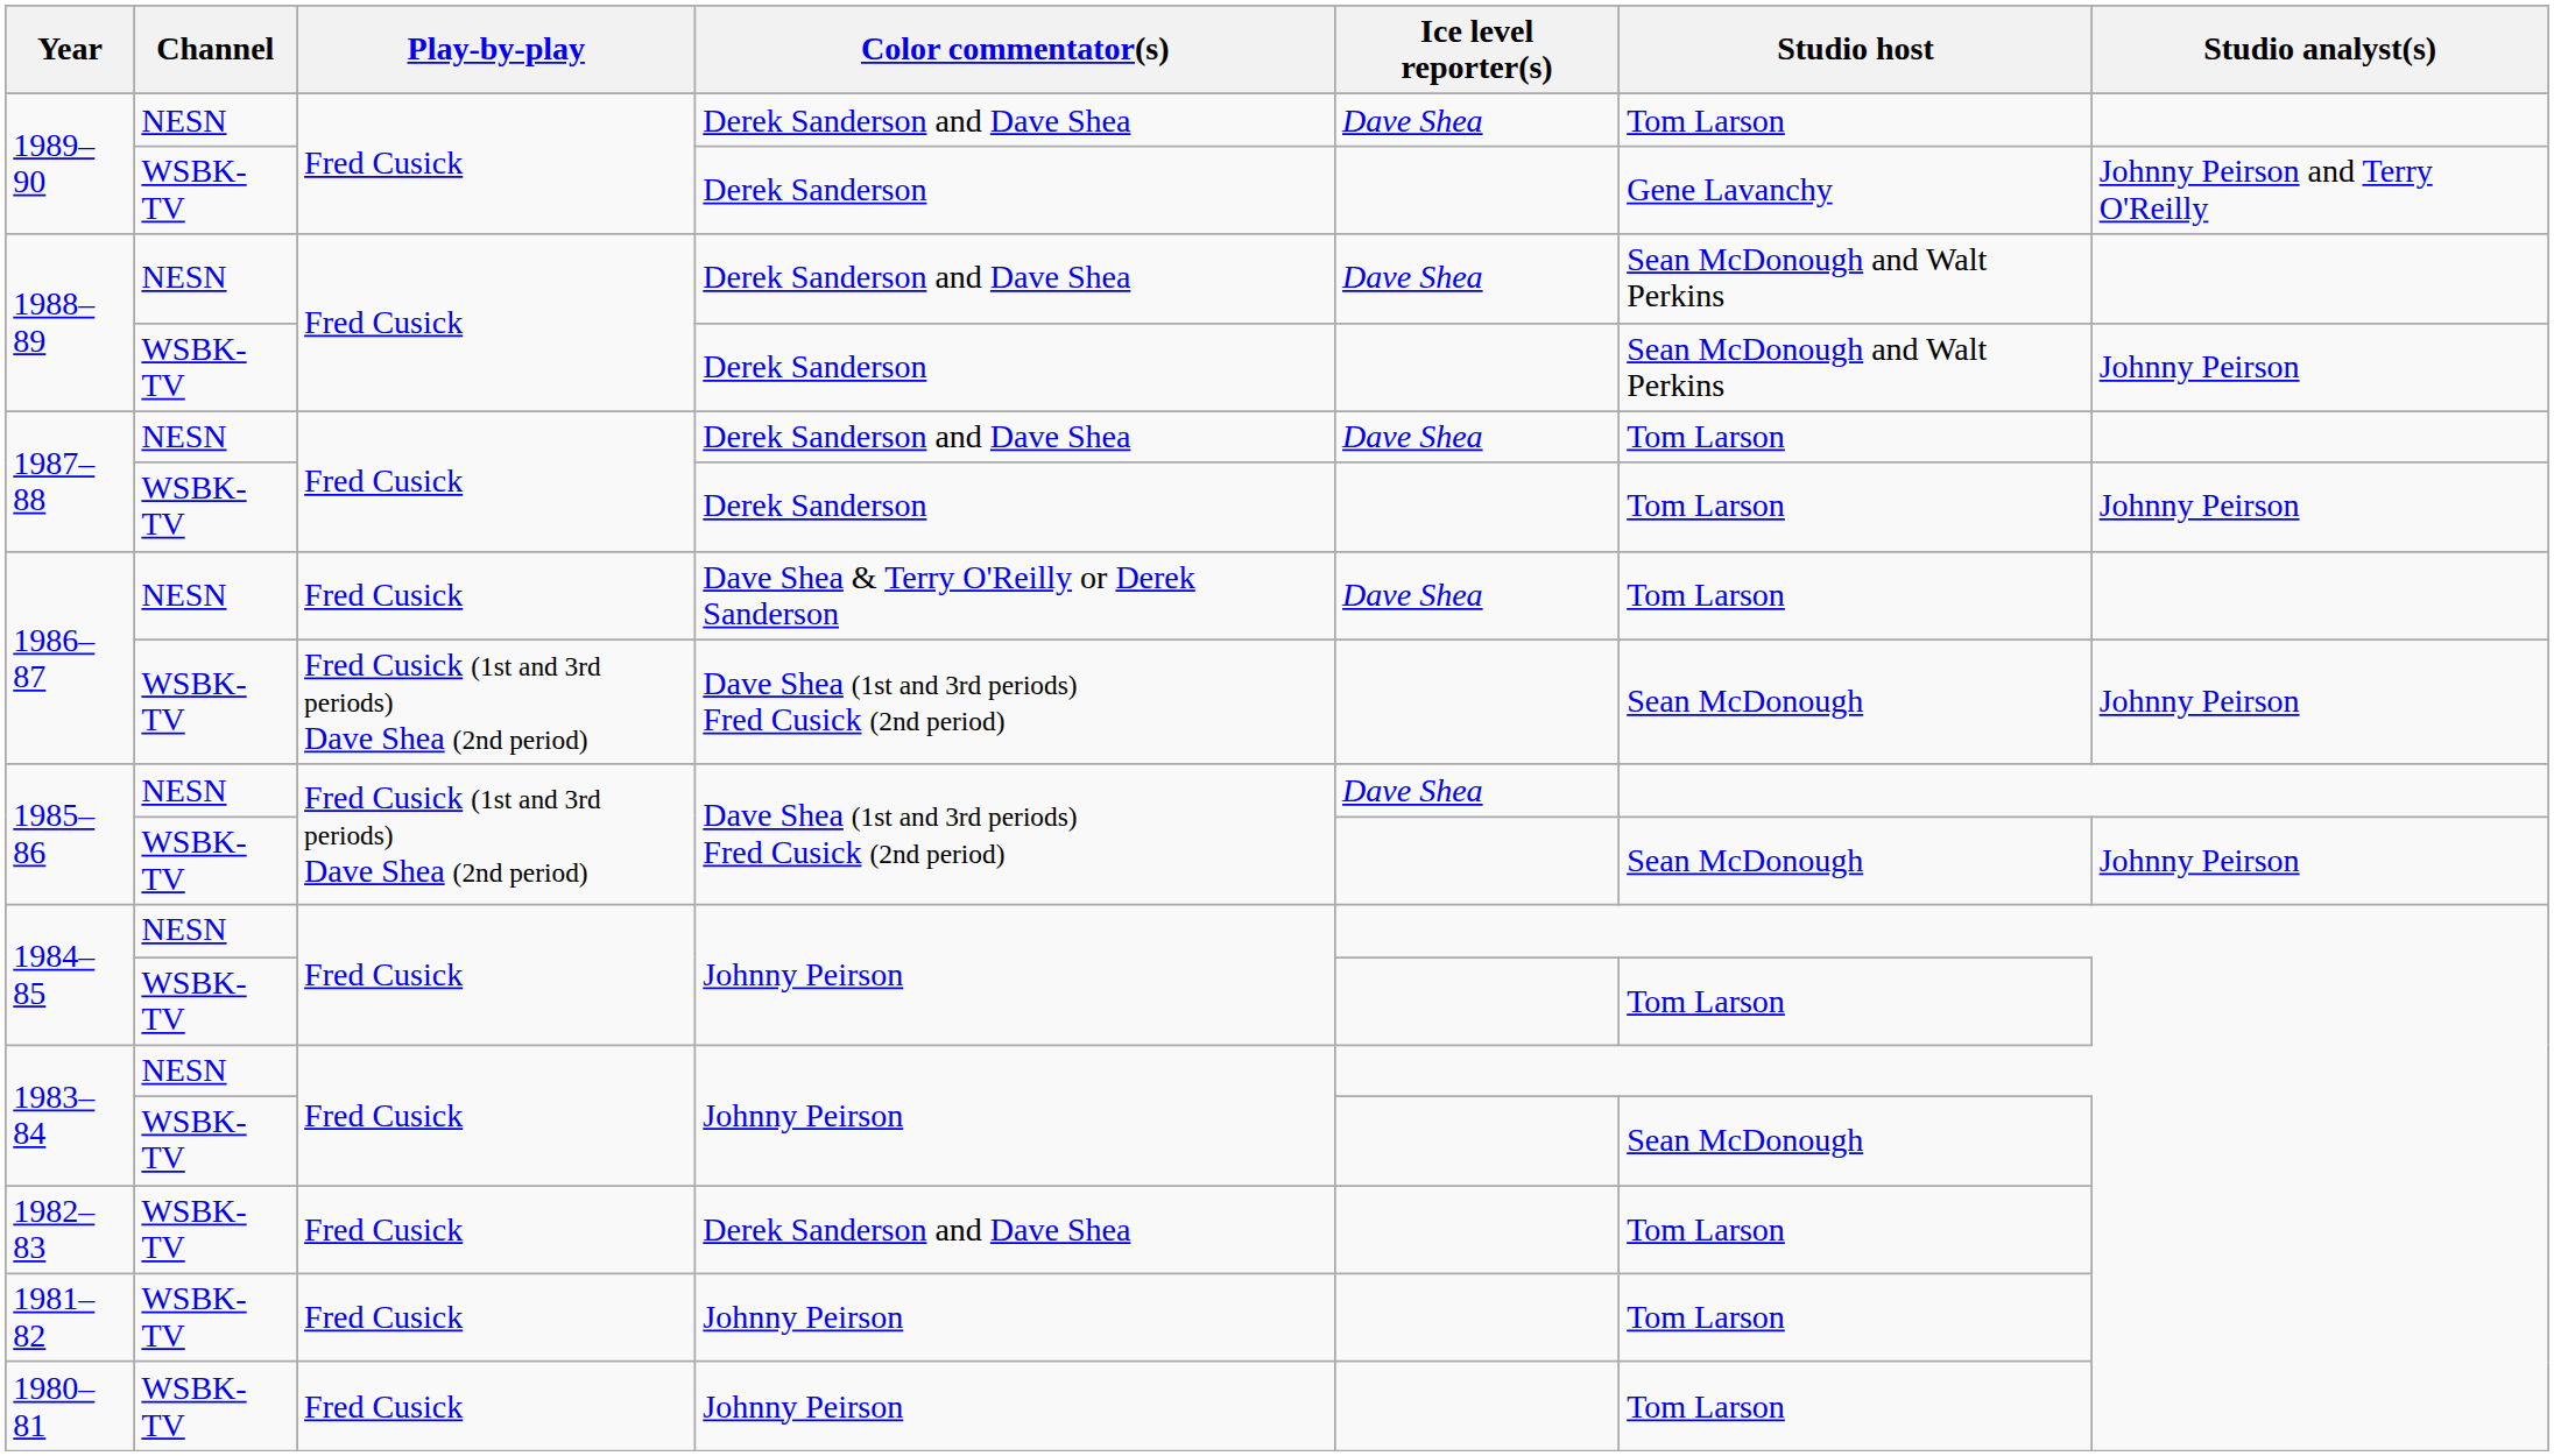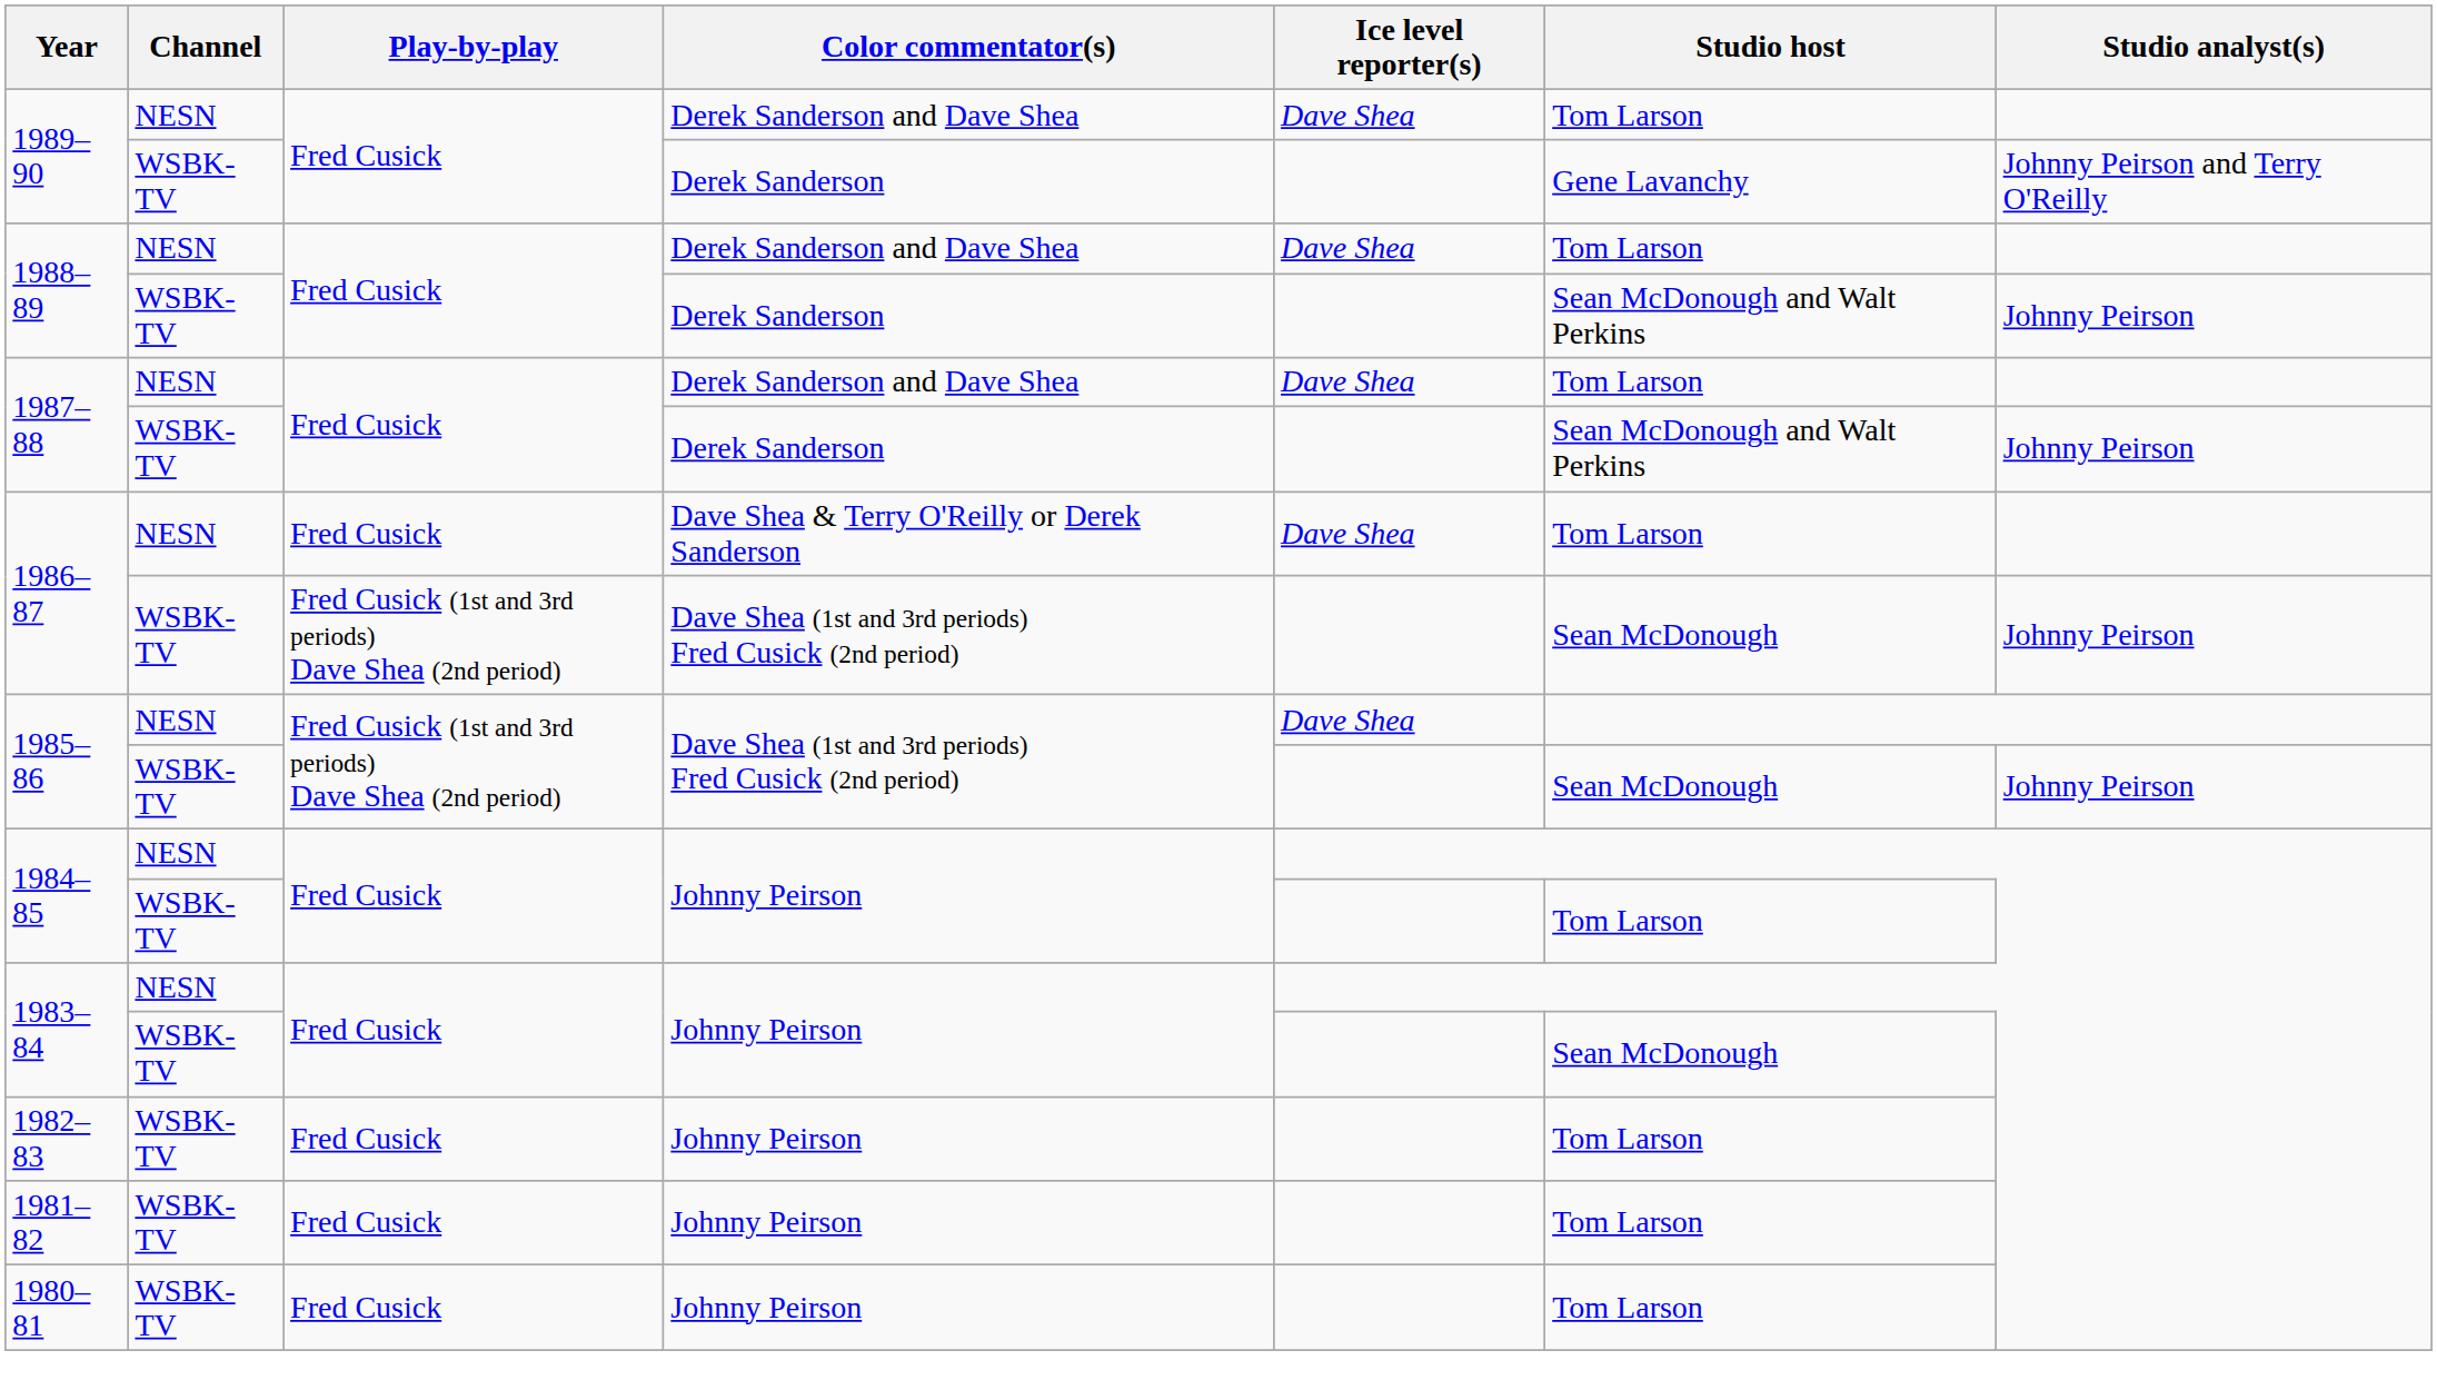1988–89 / NESN | Studio host: Sean McDonough and Walt Perkins -> Tom Larson
1987–88 / WSBK-TV | Studio host: Tom Larson -> Sean McDonough and Walt Perkins
1982–83 | Color commentator(s): Derek Sanderson and Dave Shea -> Johnny Peirson
